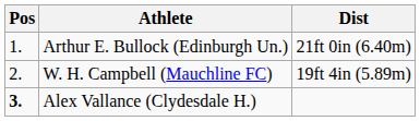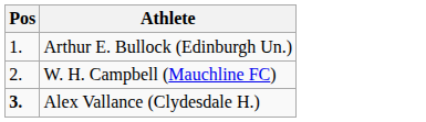- column: Dist | 21ft 0in (6.40m) | 19ft 4in (5.89m)
